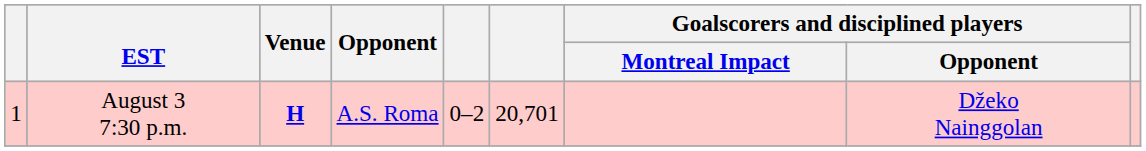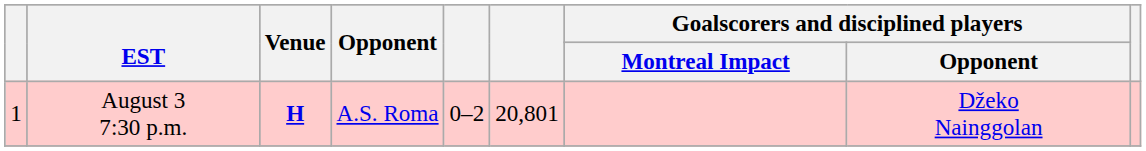August 3 7:30 p.m. | column 6: 20,701 -> 20,801
